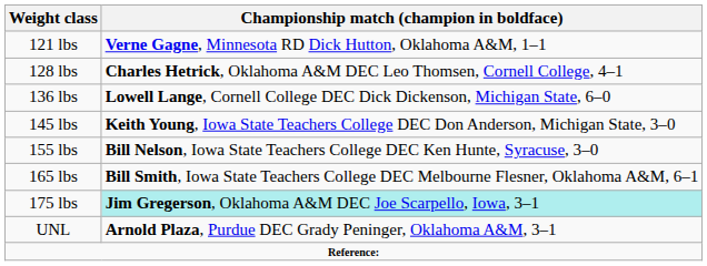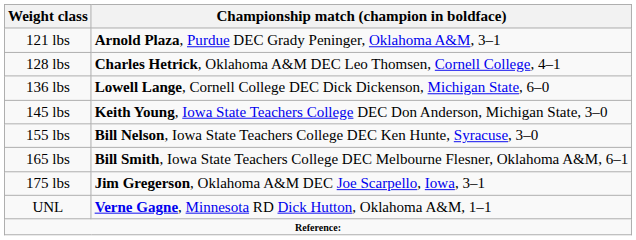121 lbs | Championship match (champion in boldface): Verne Gagne, Minnesota RD Dick Hutton, Oklahoma A&M, 1–1 -> Arnold Plaza, Purdue DEC Grady Peninger, Oklahoma A&M, 3–1
175 lbs | Championship match (champion in boldface): paleturquoise background -> no background
UNL | Championship match (champion in boldface): Arnold Plaza, Purdue DEC Grady Peninger, Oklahoma A&M, 3–1 -> Verne Gagne, Minnesota RD Dick Hutton, Oklahoma A&M, 1–1
